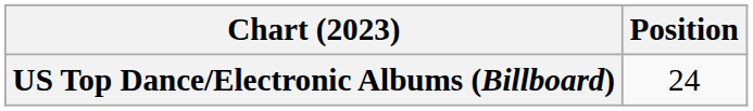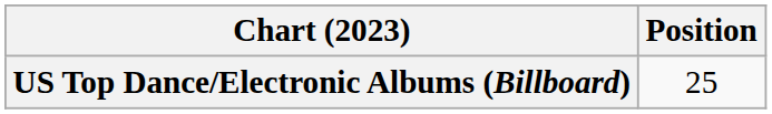US Top Dance/Electronic Albums (Billboard) | Position: 24 -> 25
